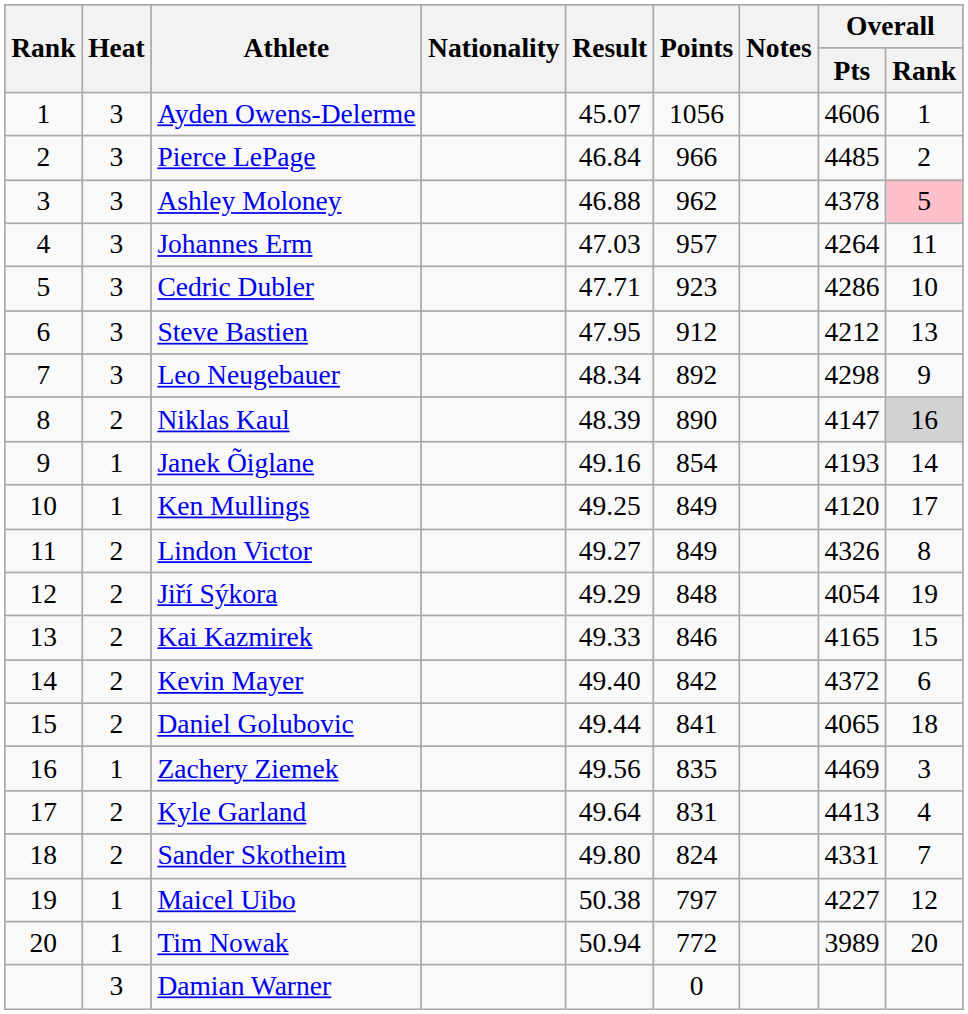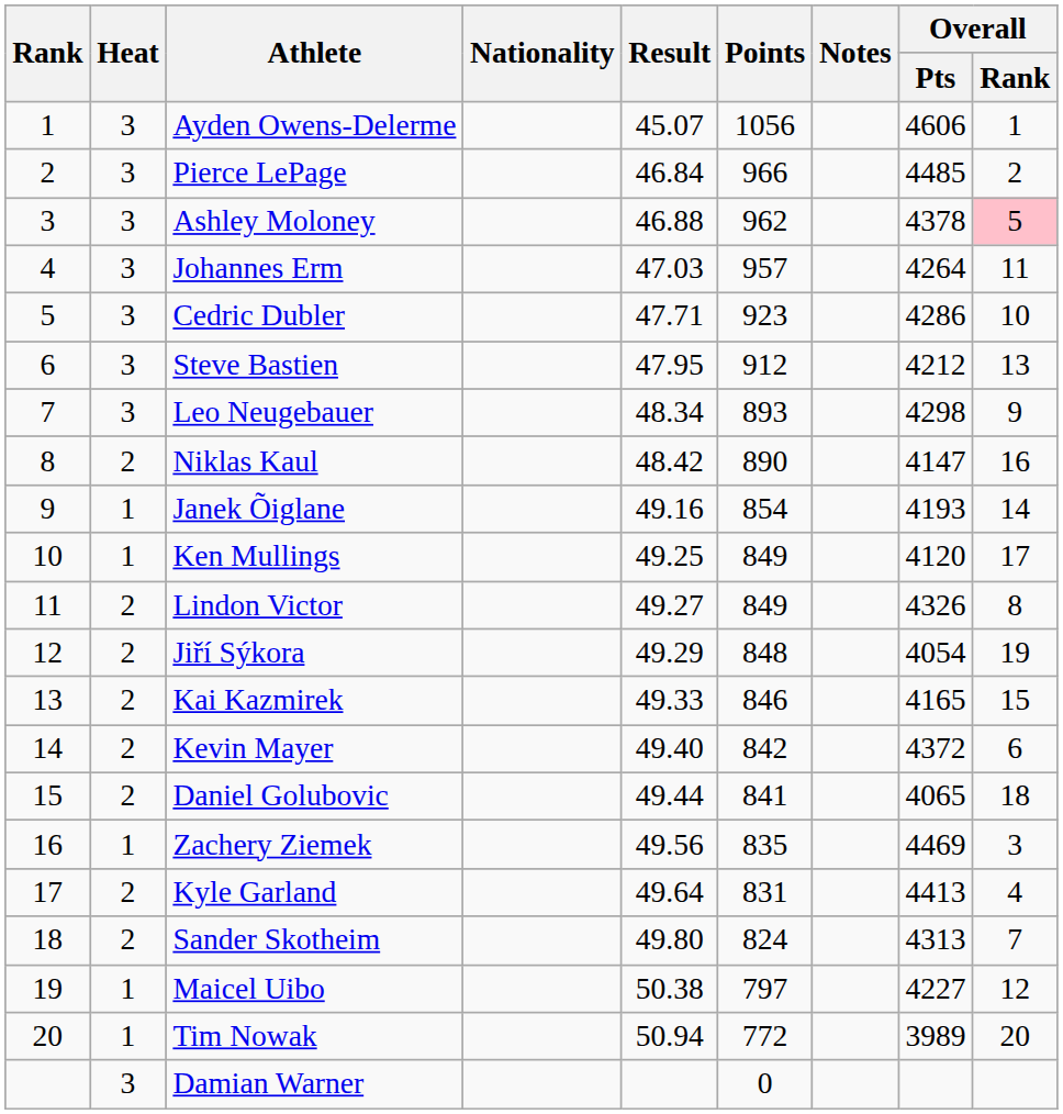Leo Neugebauer | Points: 892 -> 893
Niklas Kaul | Result: 48.39 -> 48.42
Niklas Kaul | Overall / Rank: lightgrey background -> no background
Sander Skotheim | Overall / Pts: 4331 -> 4313
